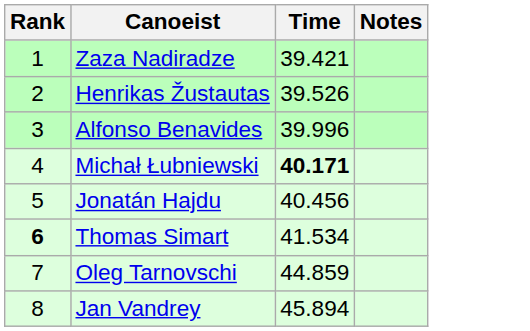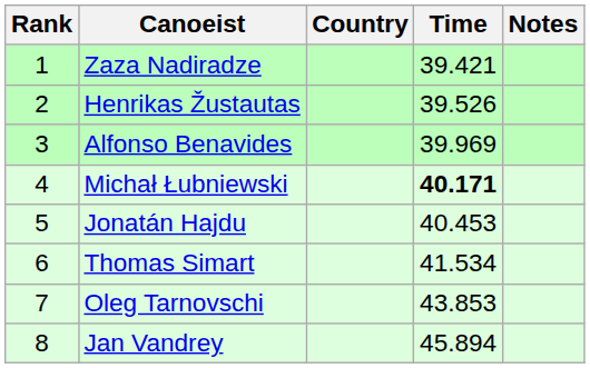+ column: Country
Alfonso Benavides | Time: 39.996 -> 39.969
Jonatán Hajdu | Time: 40.456 -> 40.453
Thomas Simart | Rank: bold -> normal
Oleg Tarnovschi | Time: 44.859 -> 43.853
